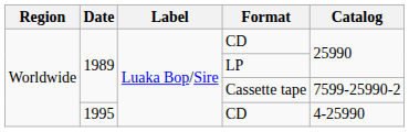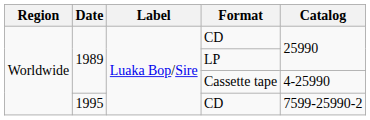Cassette tape | Catalog: 7599-25990-2 -> 4-25990
1995 / CD | Catalog: 4-25990 -> 7599-25990-2
